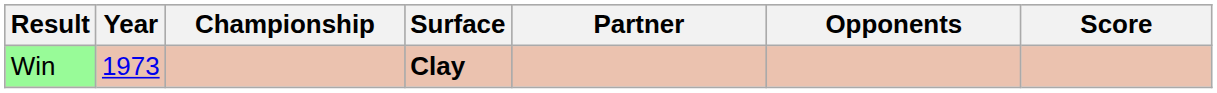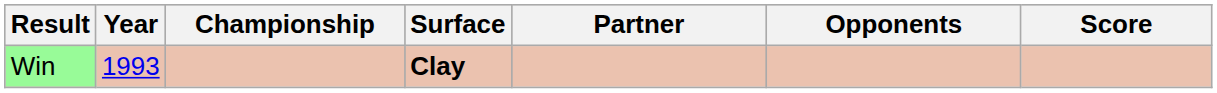Win | Year: 1973 -> 1993
